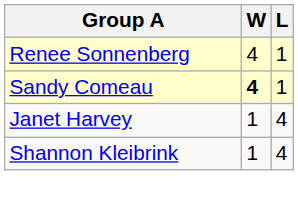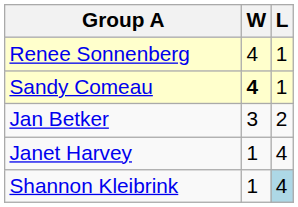+ row: Jan Betker | 3 | 2
Shannon Kleibrink | L: no background -> lightblue background
